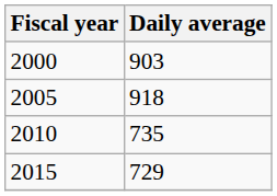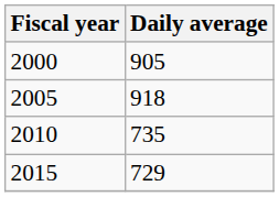2000 | Daily average: 903 -> 905
